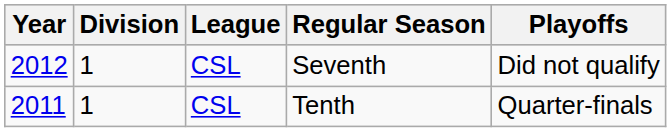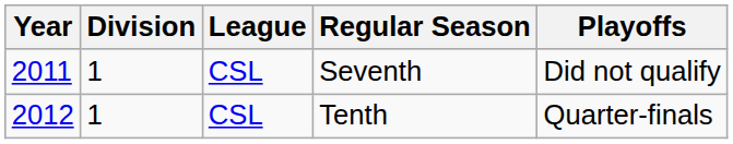Seventh | Year: 2012 -> 2011
Tenth | Year: 2011 -> 2012
